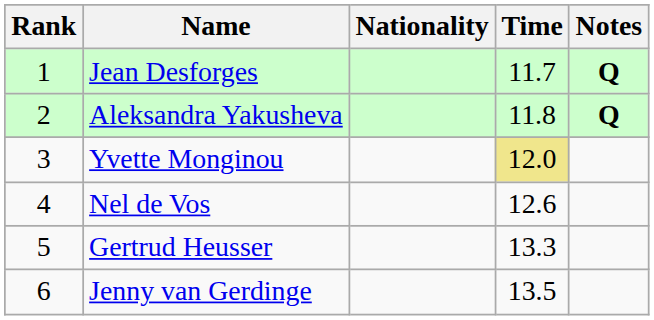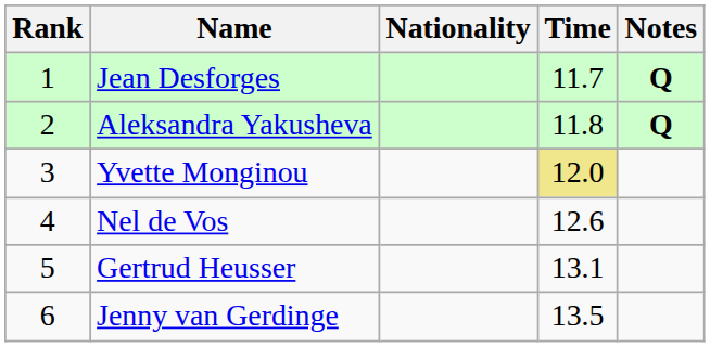Gertrud Heusser | Time: 13.3 -> 13.1
